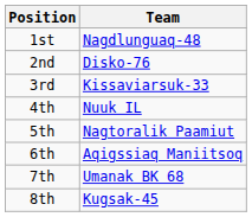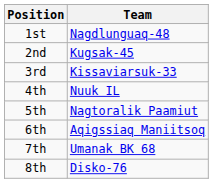2nd | Team: Disko-76 -> Kugsak-45
8th | Team: Kugsak-45 -> Disko-76
